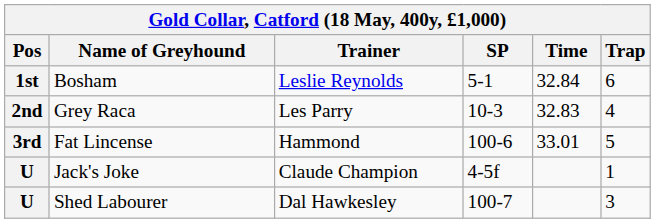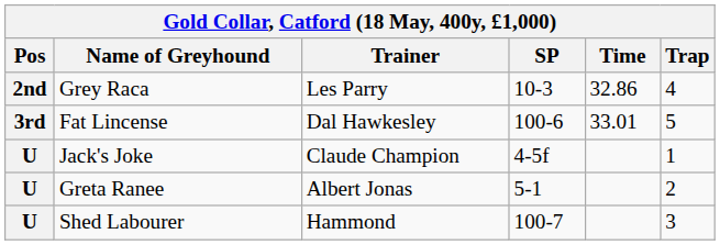- row: 1st | Bosham | Leslie Reynolds | 5-1 | 32.84 | 6
Grey Raca | Time: 32.83 -> 32.86
Fat Lincense | Trainer: Hammond -> Dal Hawkesley
+ row: U | Greta Ranee | Albert Jonas | 5-1 | 2
Shed Labourer | Trainer: Dal Hawkesley -> Hammond
